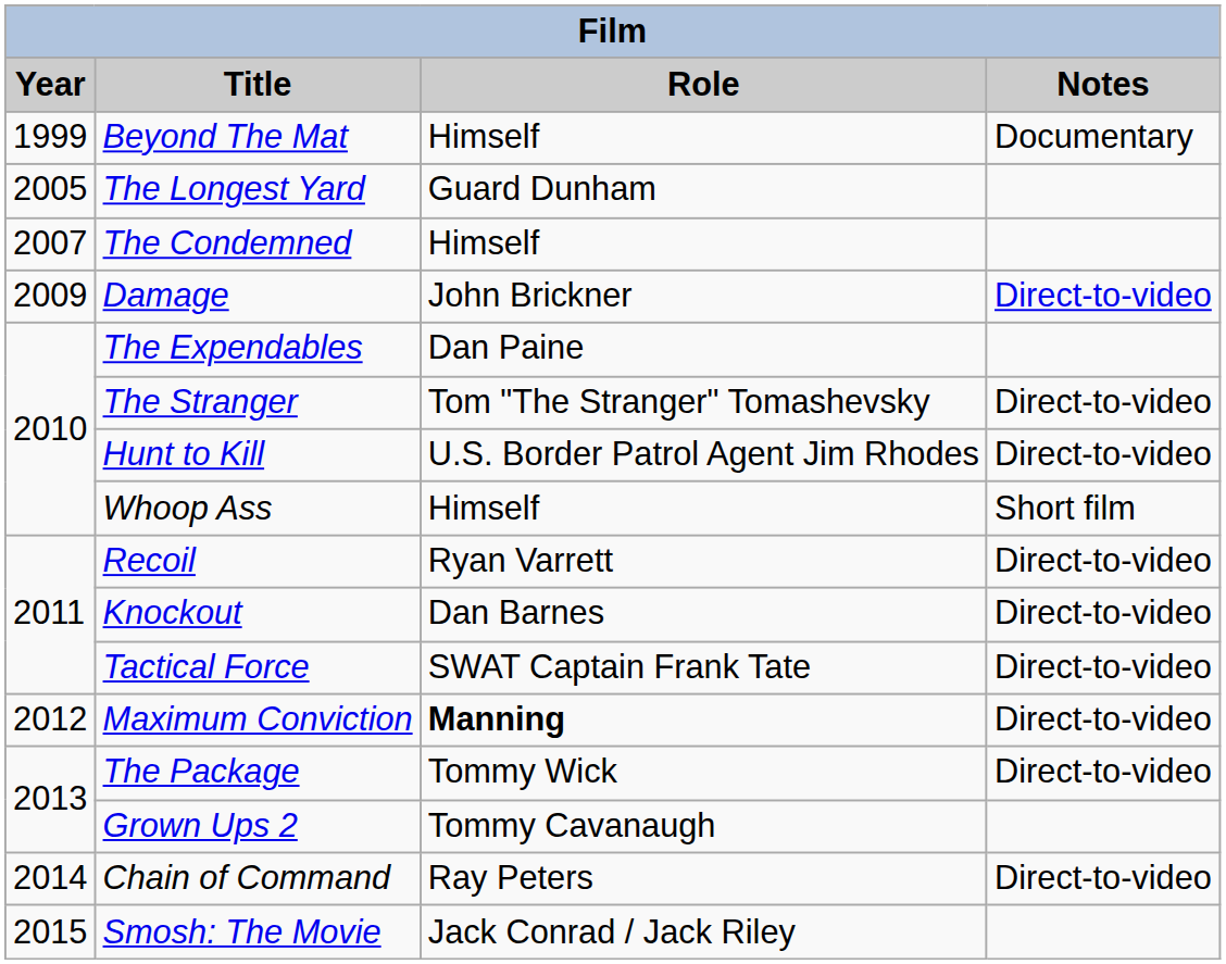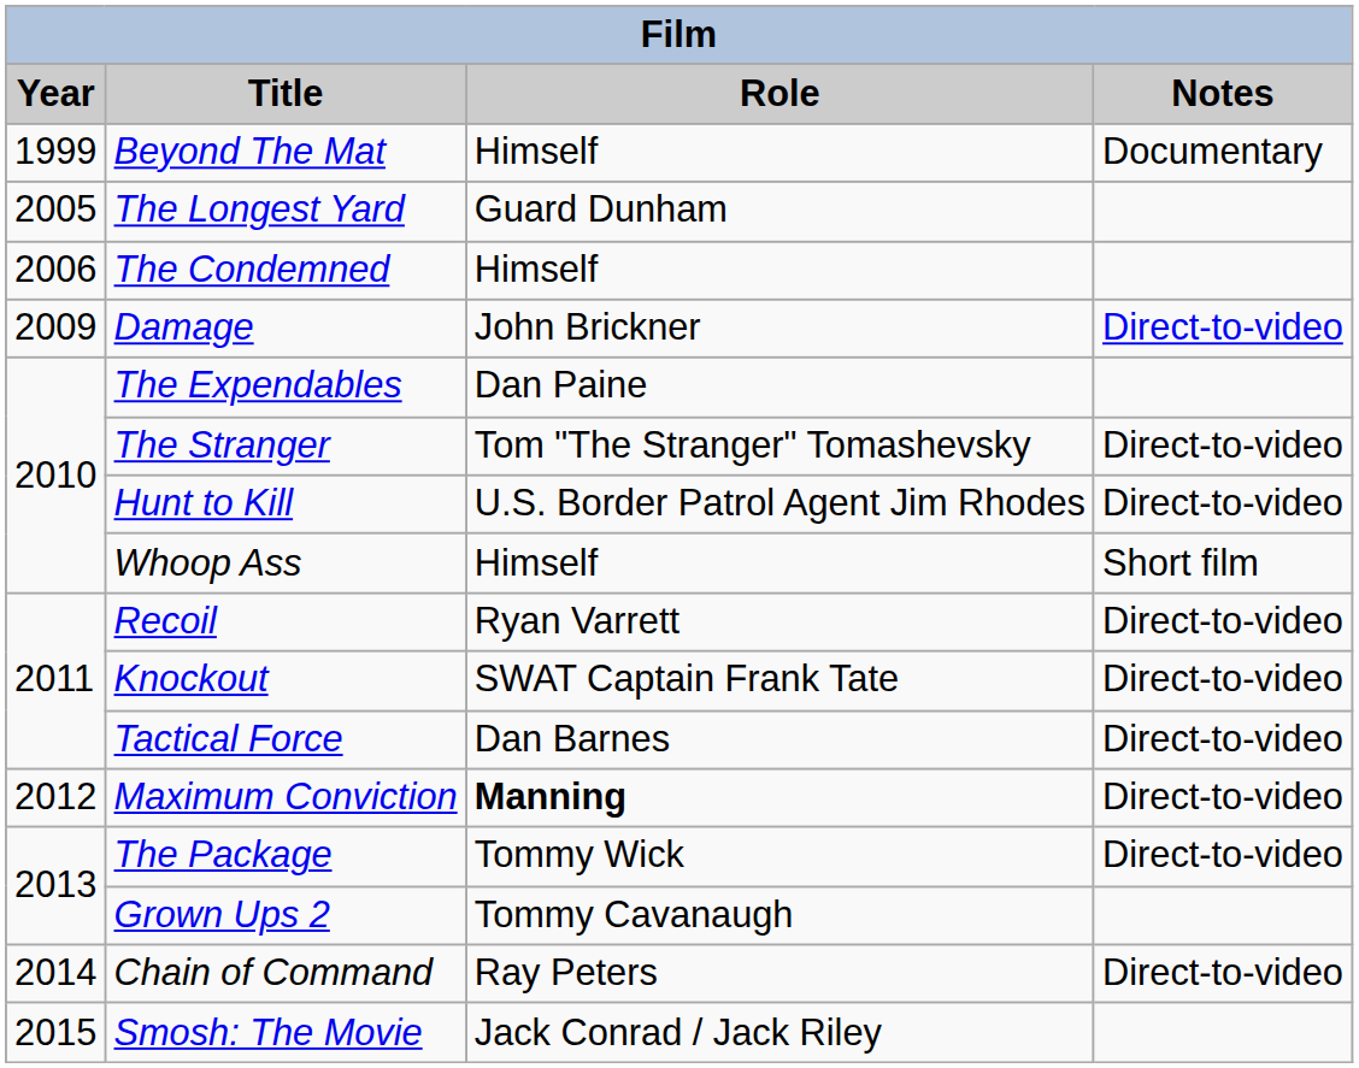The Condemned | Year: 2007 -> 2006
Knockout | Role: Dan Barnes -> SWAT Captain Frank Tate
Tactical Force | Role: SWAT Captain Frank Tate -> Dan Barnes
